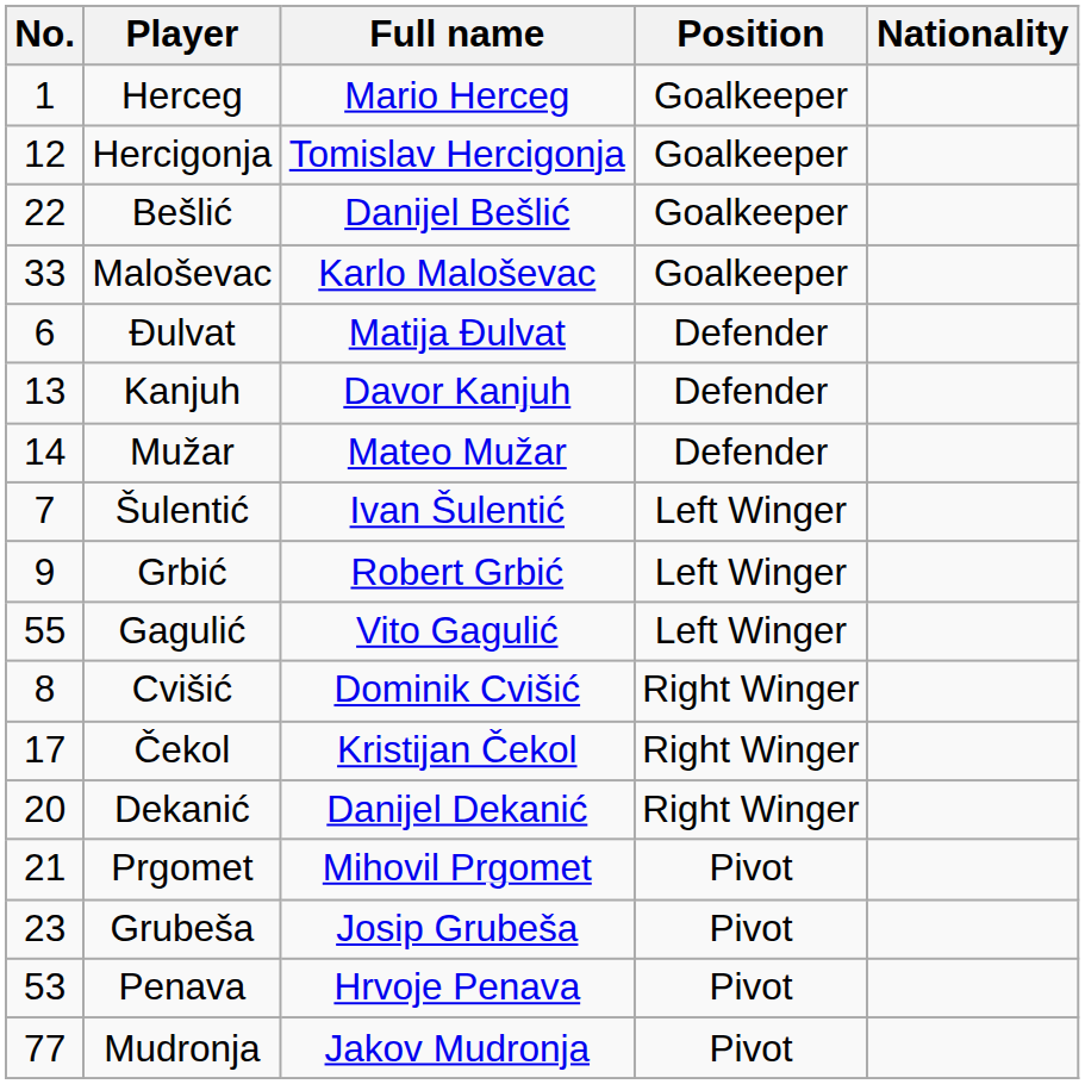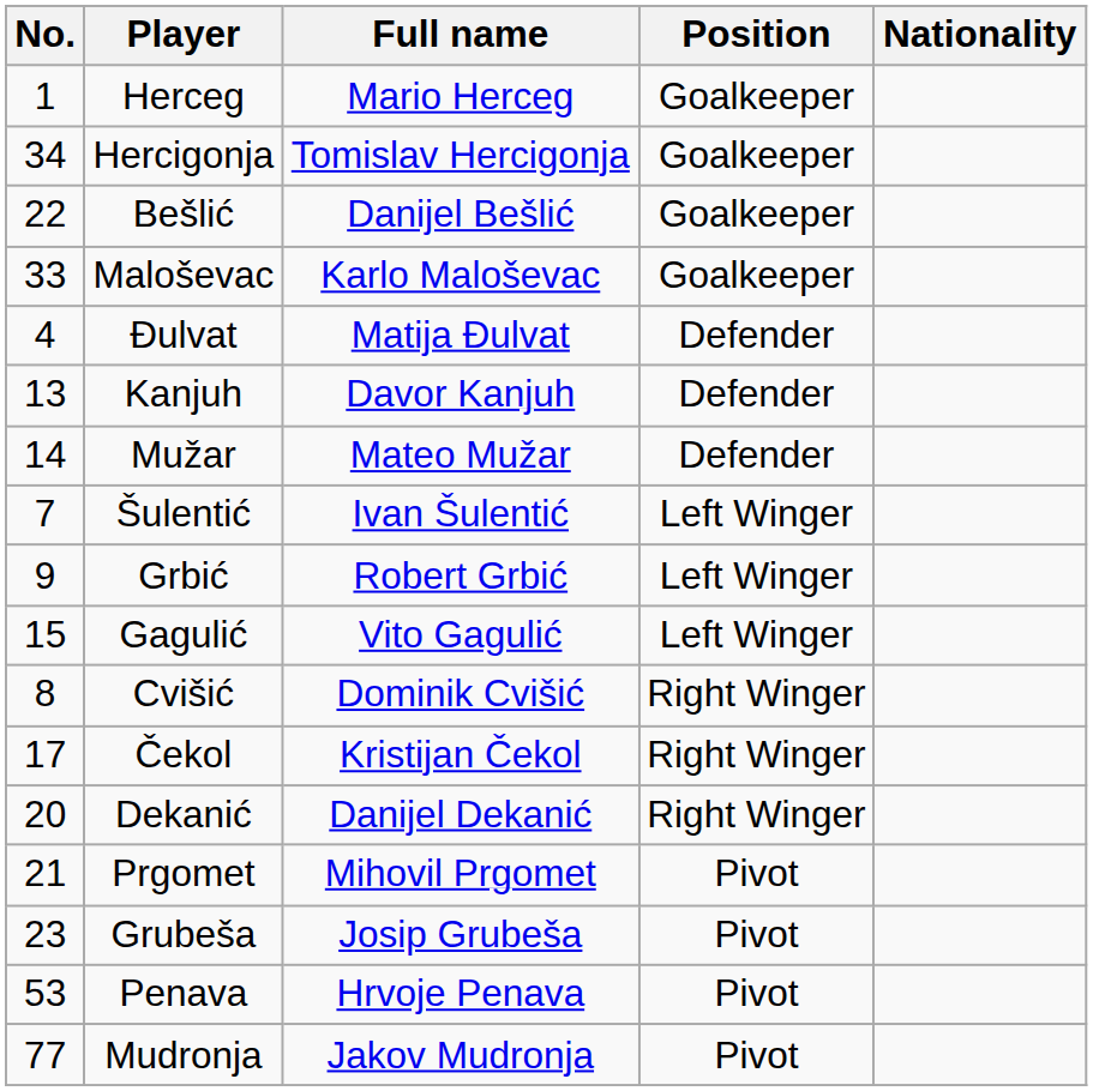Hercigonja | No.: 12 -> 34
Đulvat | No.: 6 -> 4
Gagulić | No.: 55 -> 15
